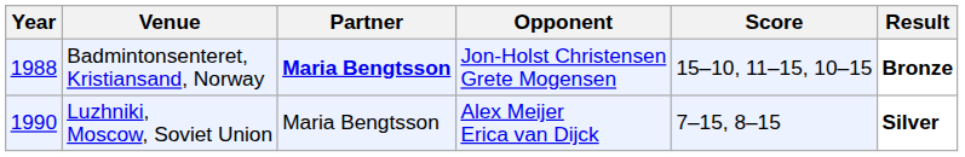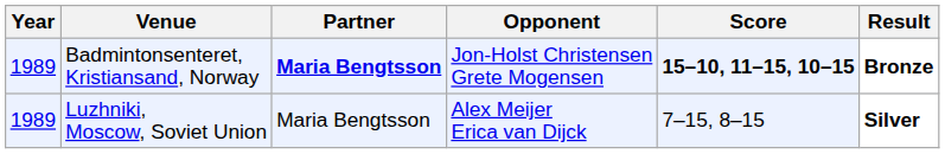Badmintonsenteret, Kristiansand, Norway | Year: 1988 -> 1989
Badmintonsenteret, Kristiansand, Norway | Score: normal -> bold
Luzhniki, Moscow, Soviet Union | Year: 1990 -> 1989
